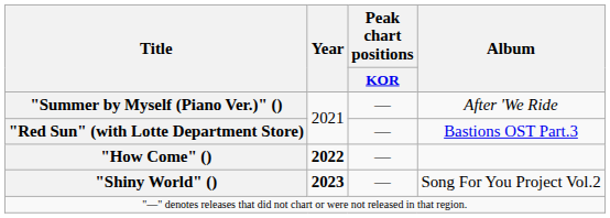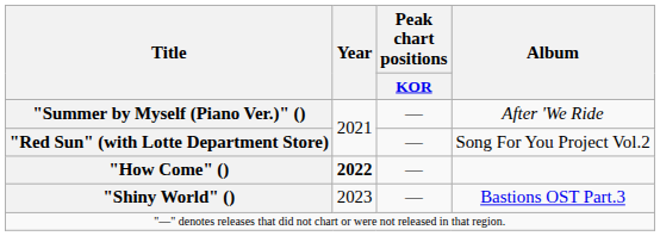"Red Sun" (with Lotte Department Store) | Album: Bastions OST Part.3 -> Song For You Project Vol.2
"Shiny World" () | Year: bold -> normal
"Shiny World" () | Album: Song For You Project Vol.2 -> Bastions OST Part.3
